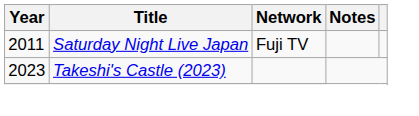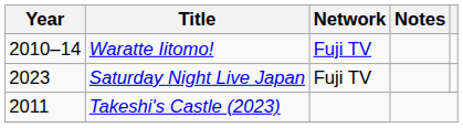+ row: 2010–14 | Waratte Iitomo! | Fuji TV
Saturday Night Live Japan | Year: 2011 -> 2023
Takeshi's Castle (2023) | Year: 2023 -> 2011
